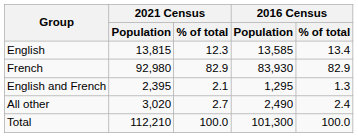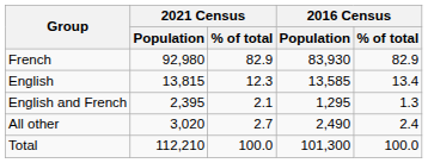rows swapped: English <-> French
